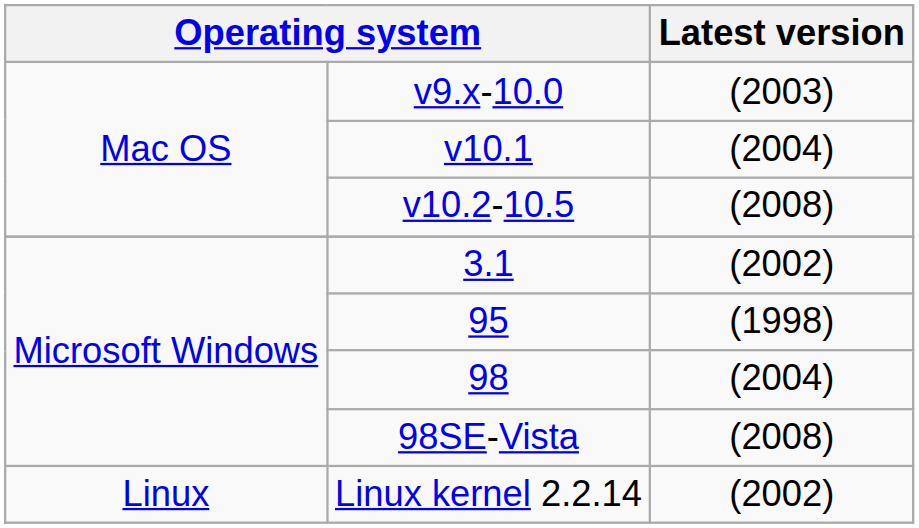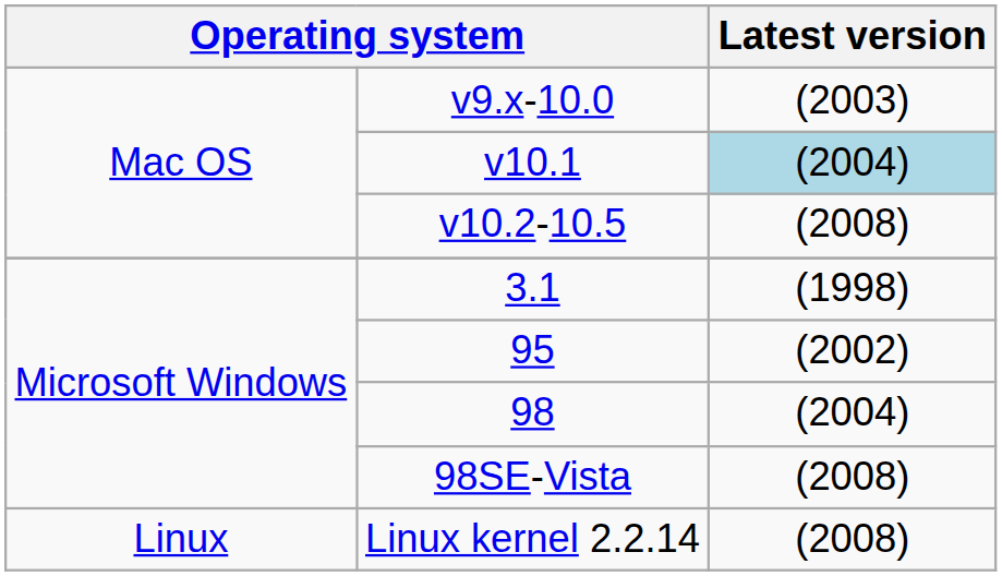v10.1 | Latest version: no background -> lightblue background
3.1 | Latest version: (2002) -> (1998)
95 | Latest version: (1998) -> (2002)
Linux kernel 2.2.14 | Latest version: (2002) -> (2008)
